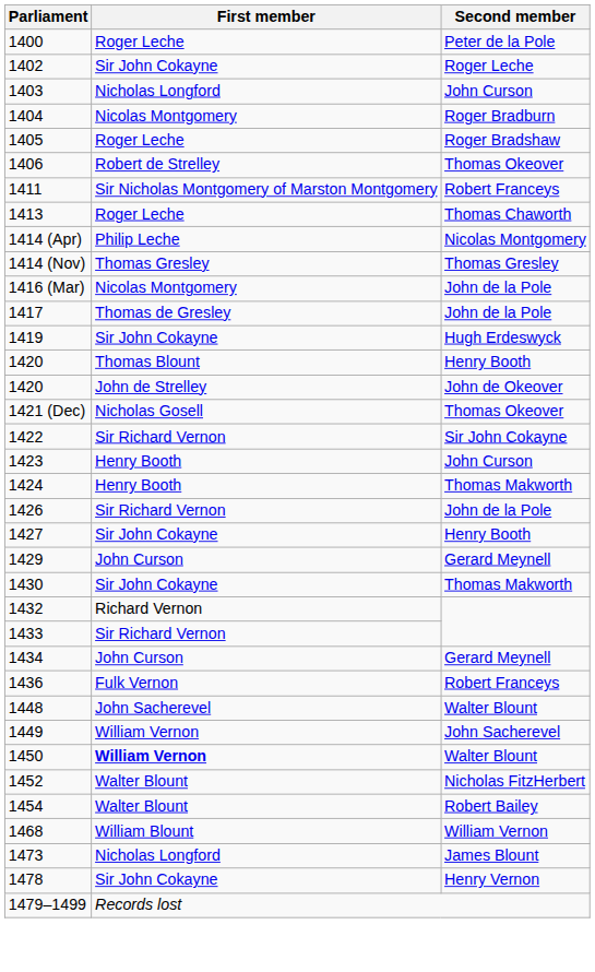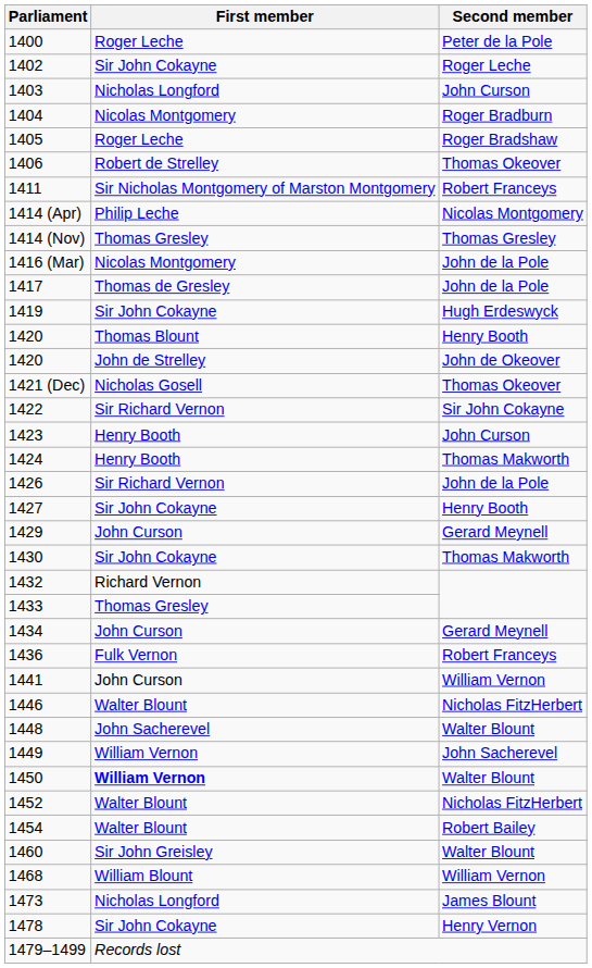- row: 1413 | Roger Leche | Thomas Chaworth
1433 | First member: Sir Richard Vernon -> Thomas Gresley
+ row: 1441 | John Curson | William Vernon
+ row: 1446 | Walter Blount | Nicholas FitzHerbert
+ row: 1460 | Sir John Greisley | Walter Blount
